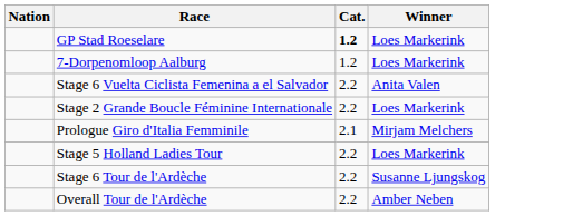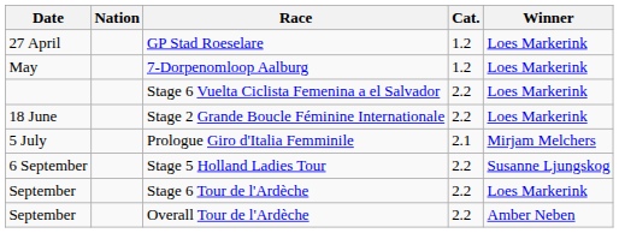+ column: Date | 27 April | May | 18 June | 5 July | 6 September | September | September
GP Stad Roeselare | Cat.: bold -> normal
Stage 6 Vuelta Ciclista Femenina a el Salvador | Winner: Anita Valen -> Loes Markerink
Stage 5 Holland Ladies Tour | Winner: Loes Markerink -> Susanne Ljungskog
Stage 6 Tour de l'Ardèche | Winner: Susanne Ljungskog -> Loes Markerink
